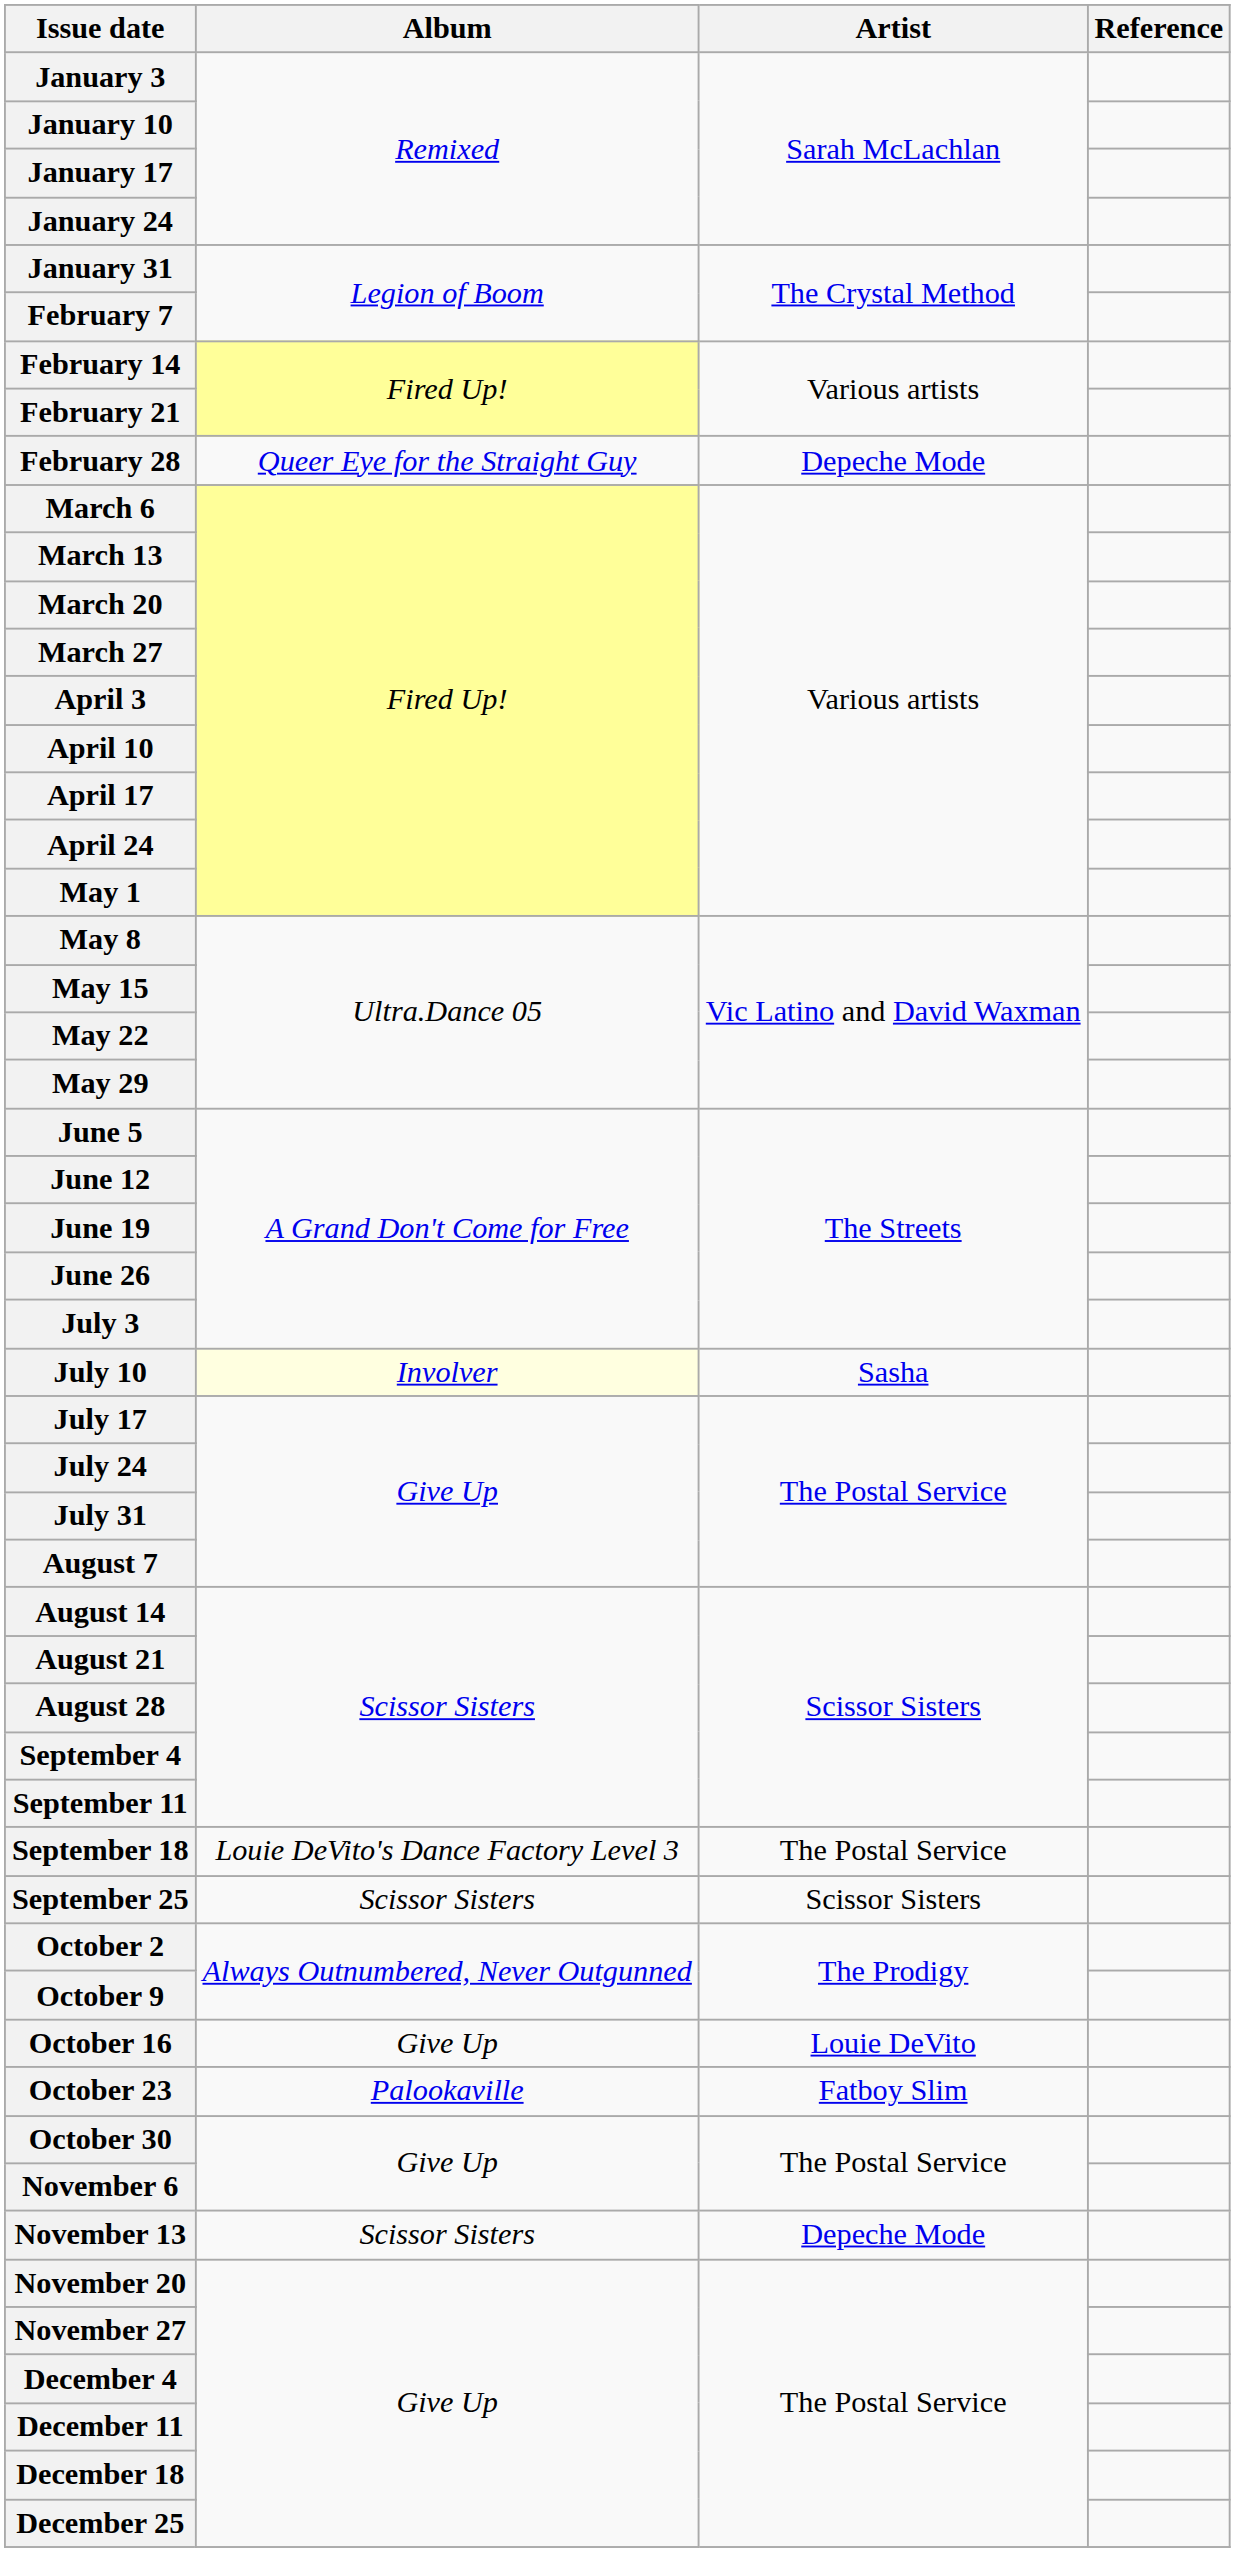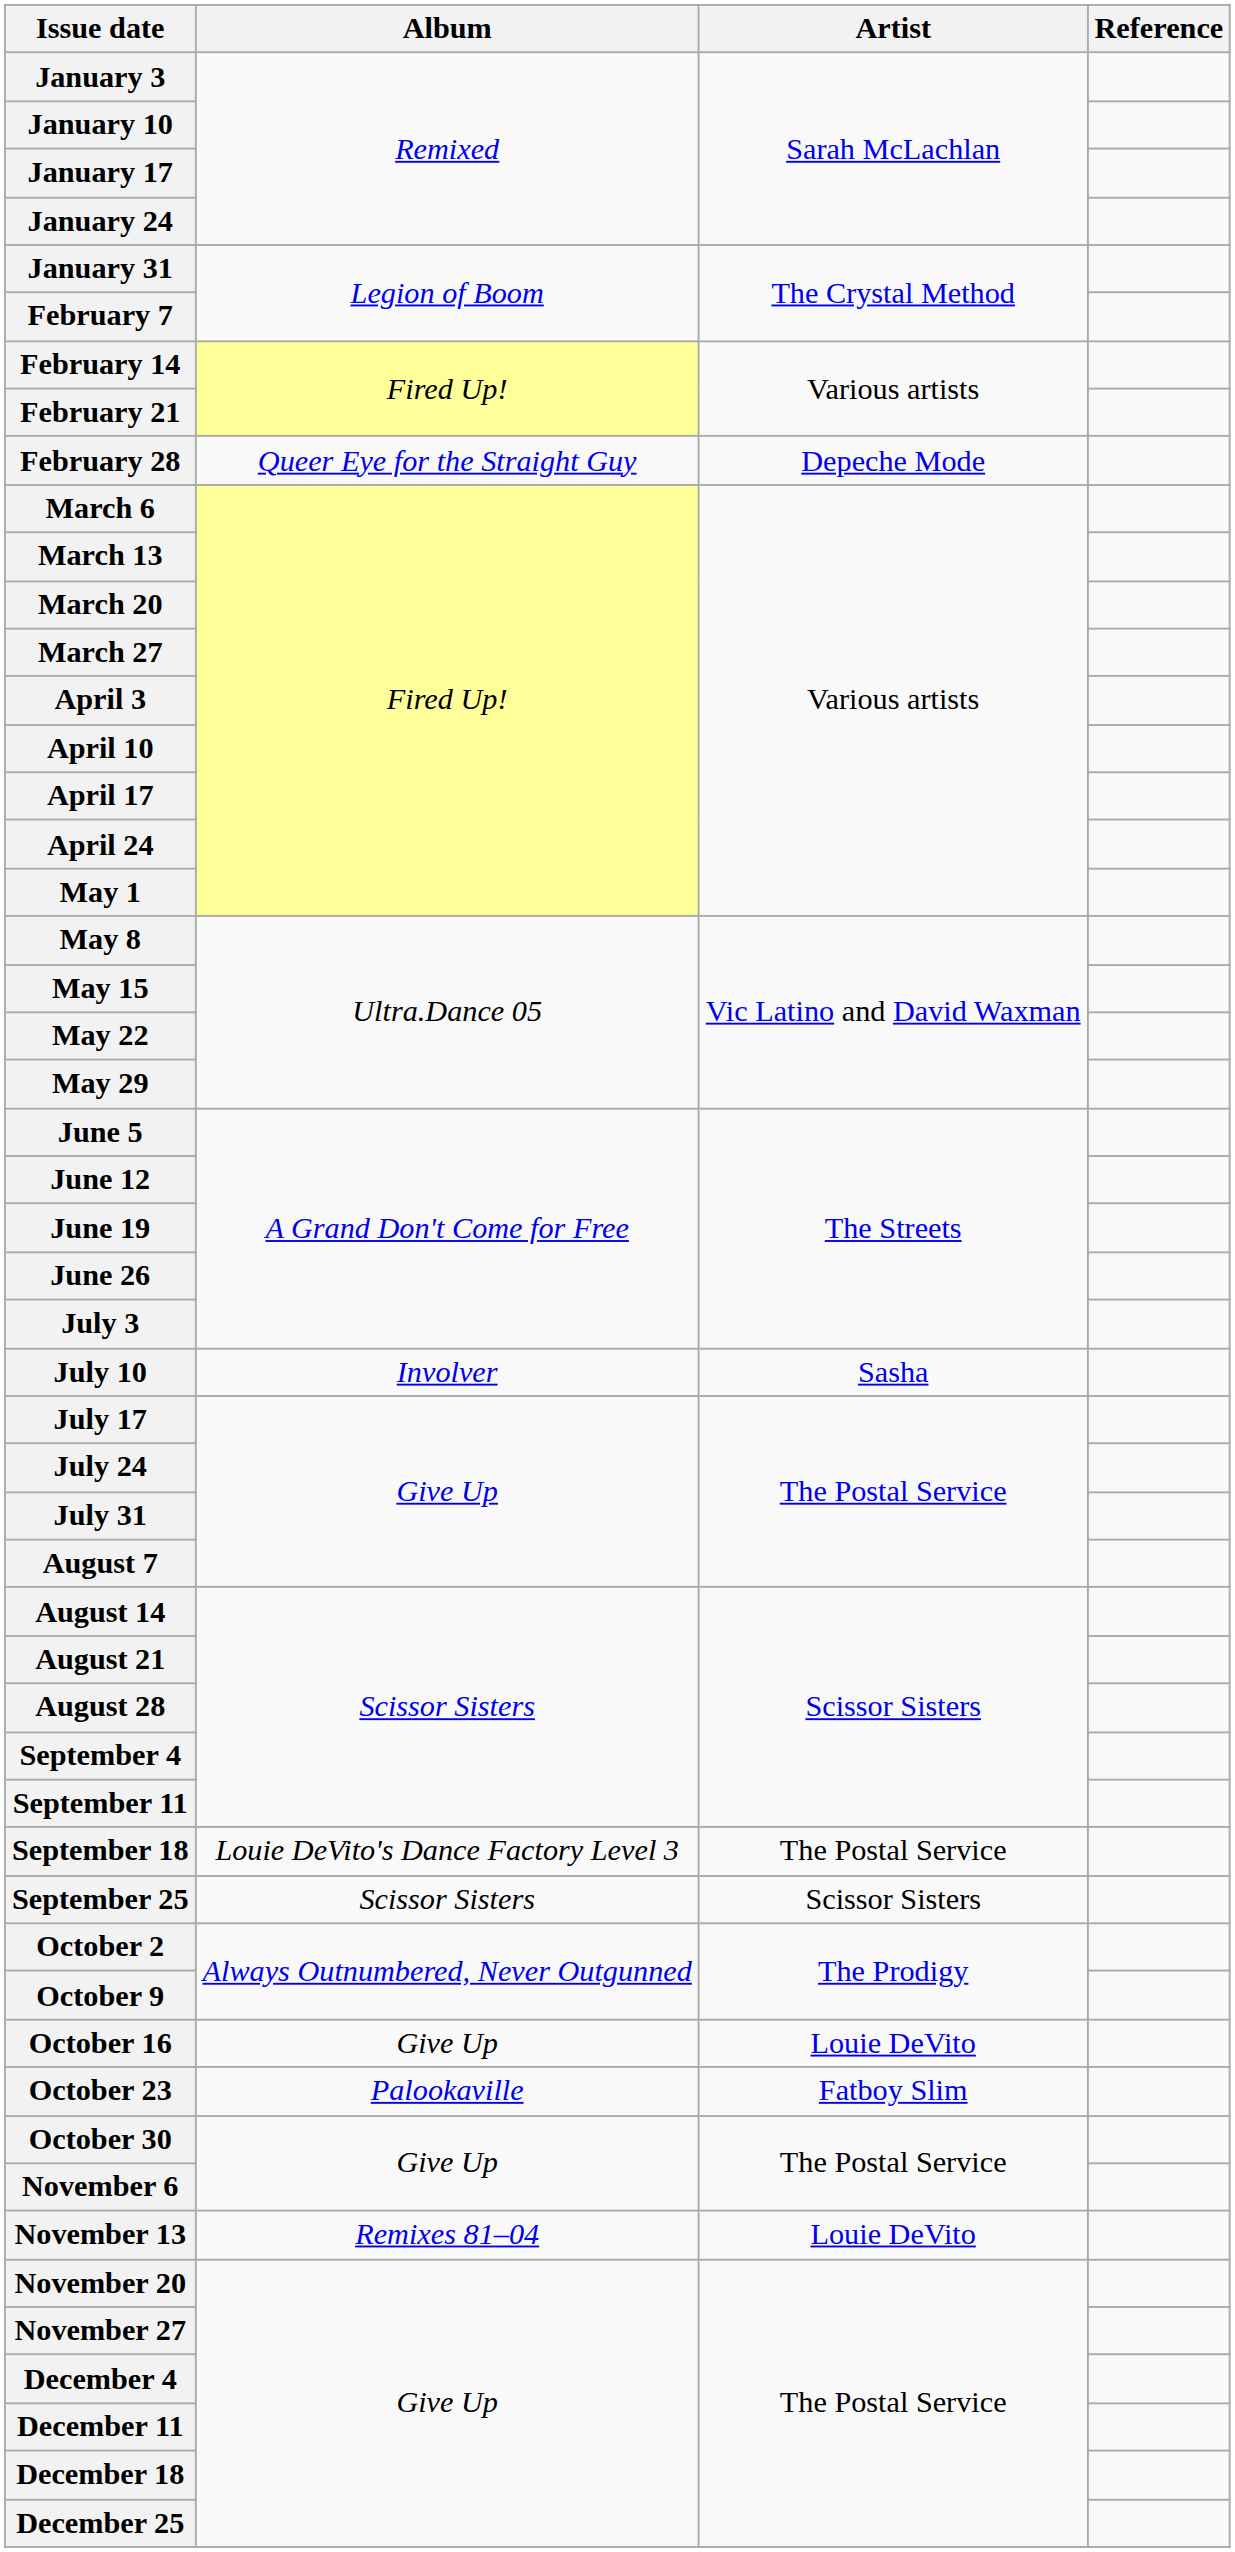July 10 | Album: lightyellow background -> no background
November 13 | Album: Scissor Sisters -> Remixes 81–04
November 13 | Artist: Depeche Mode -> Louie DeVito
